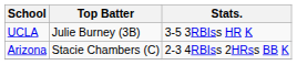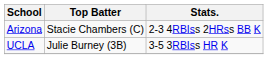rows swapped: UCLA <-> Arizona
